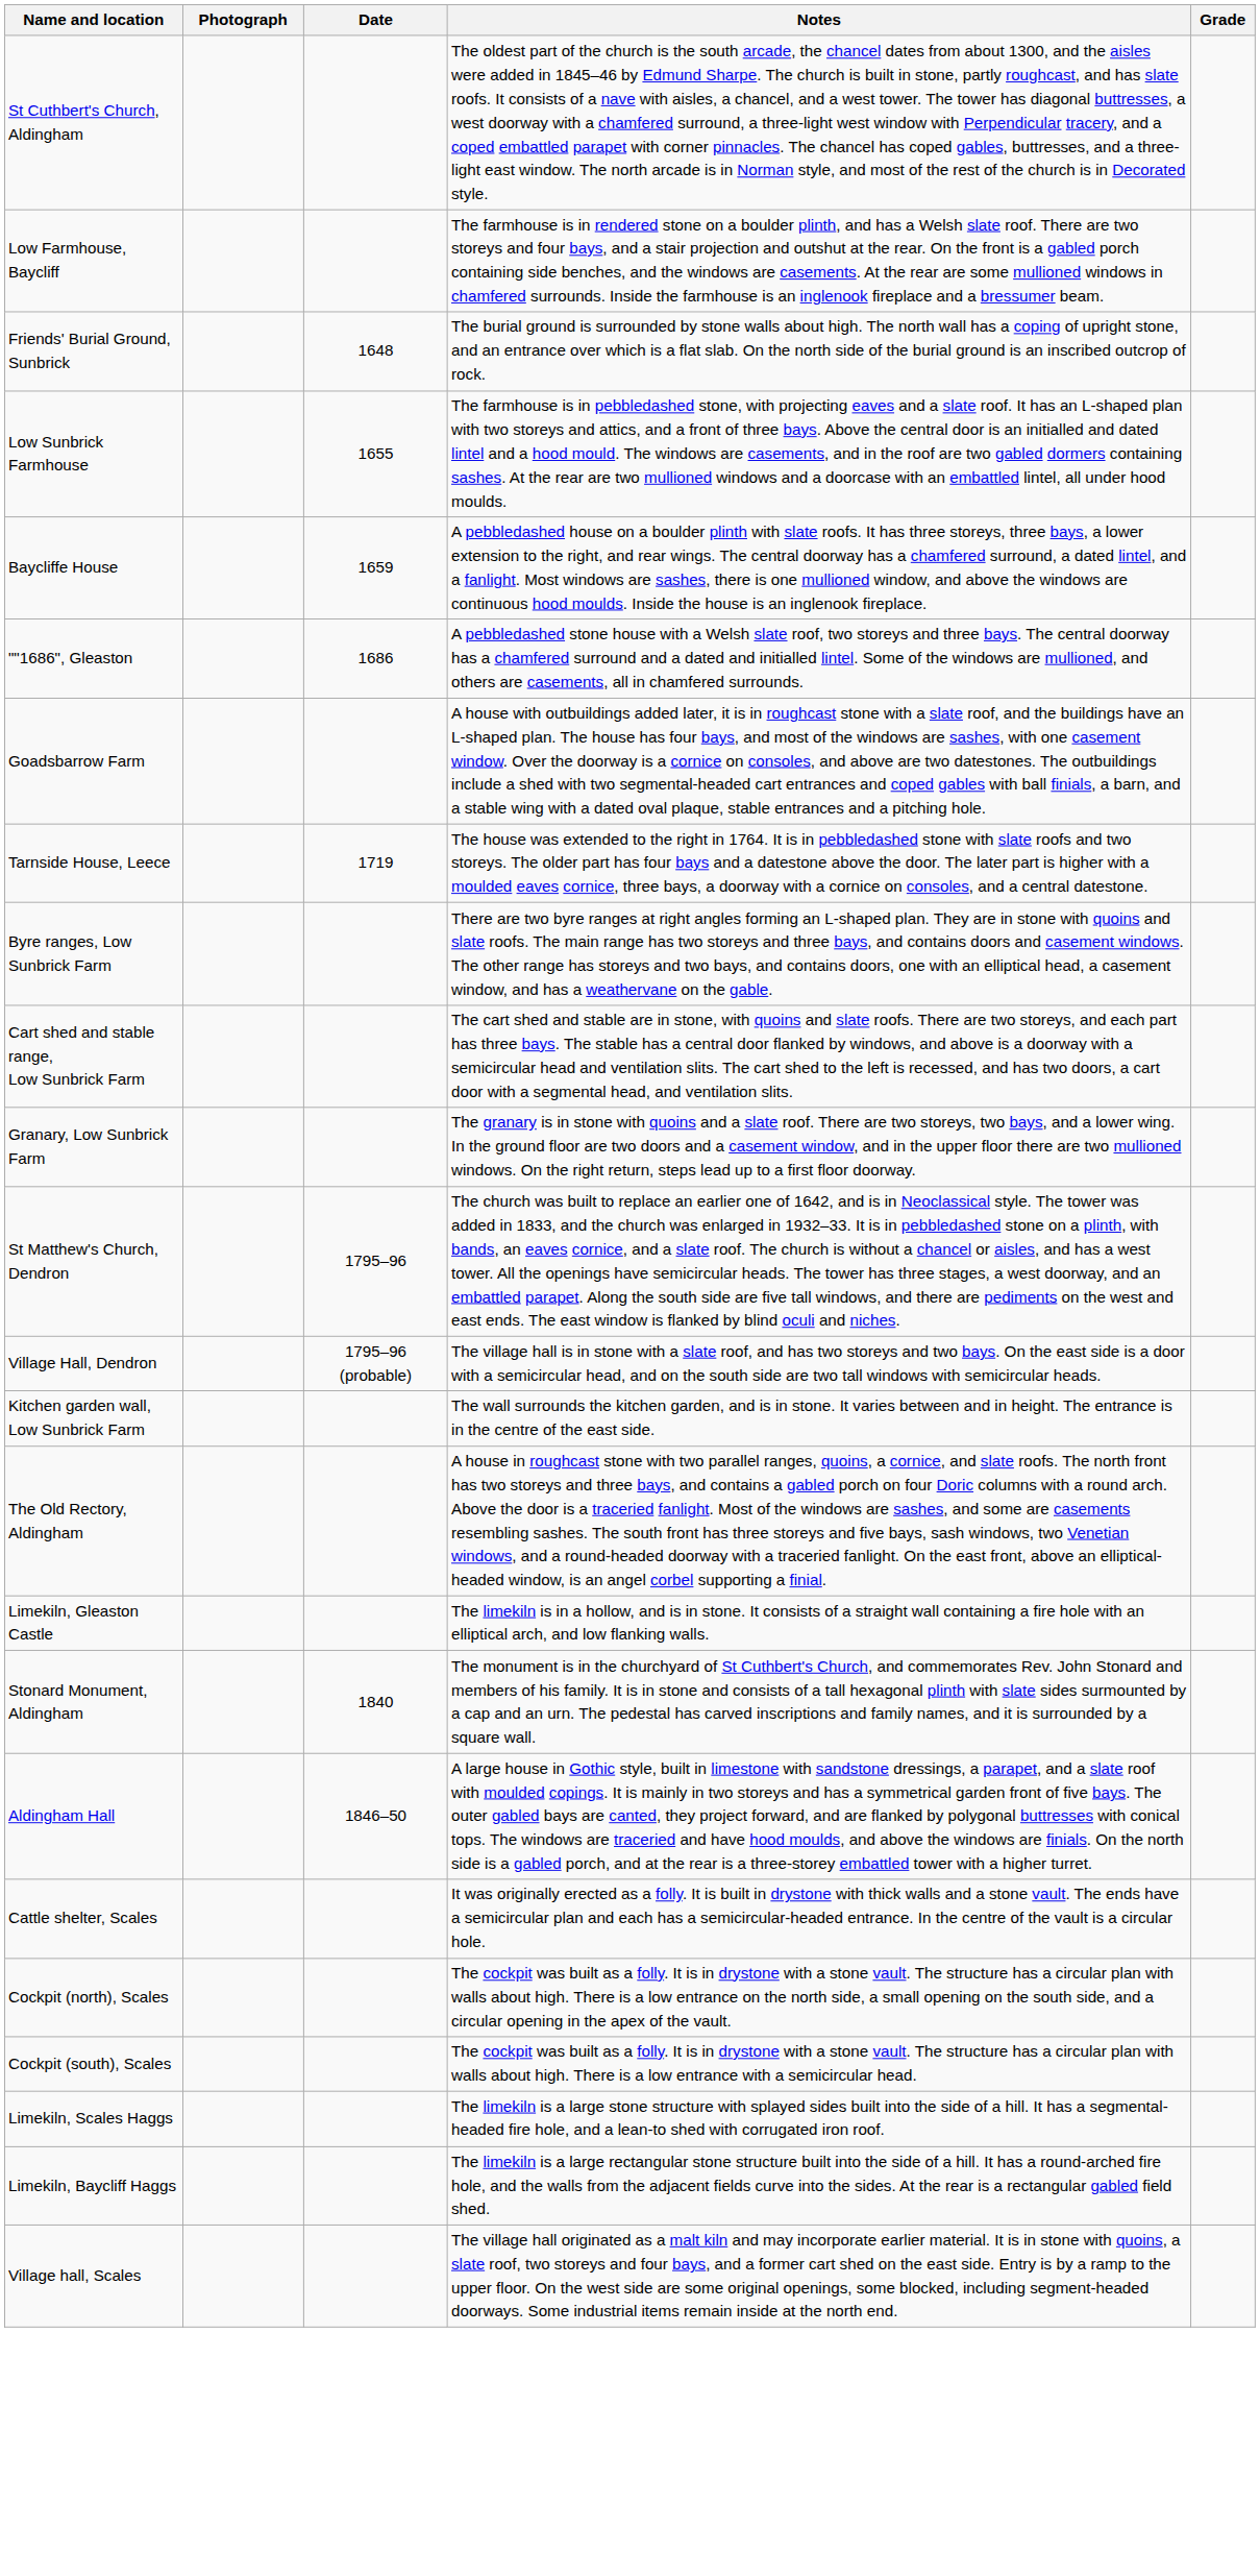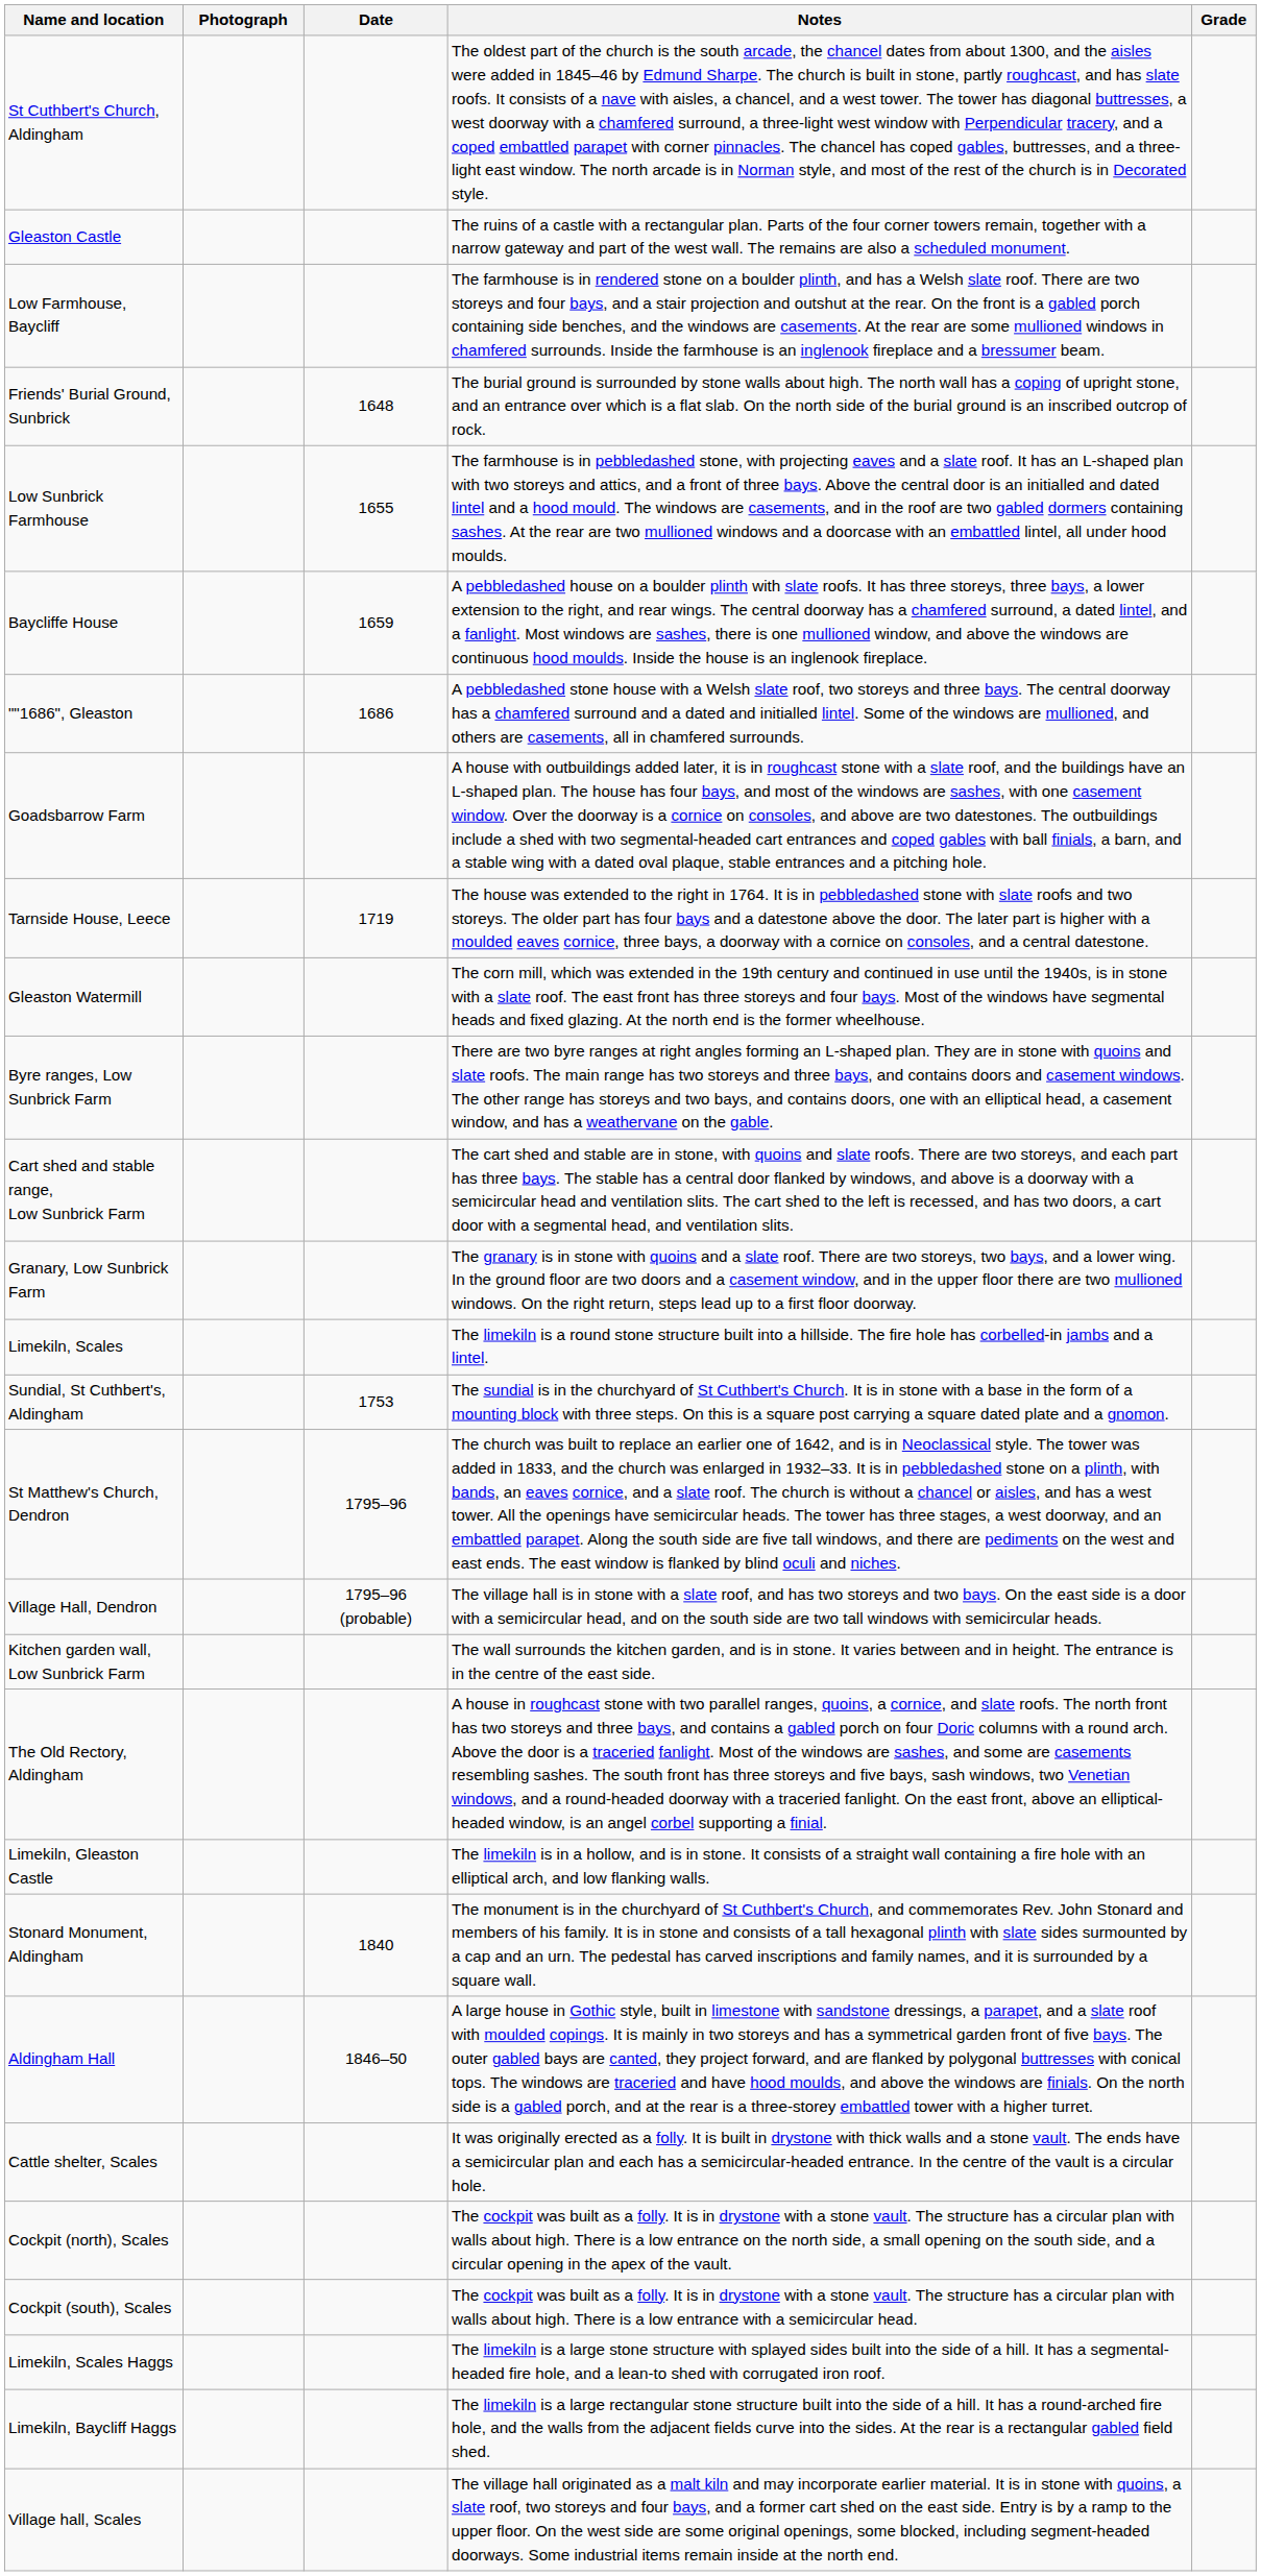+ row: Gleaston Castle | The ruins of a castle with a rectangular plan. Parts of the four corner towers remain, together with a narrow gateway and part of the west wall. The remains are also a scheduled monument.
+ row: Gleaston Watermill | The corn mill, which was extended in the 19th century and continued in use until the 1940s, is in stone with a slate roof. The east front has three storeys and four bays. Most of the windows have segmental heads and fixed glazing. At the north end is the former wheelhouse.
+ row: Limekiln, Scales | The limekiln is a round stone structure built into a hillside. The fire hole has corbelled-in jambs and a lintel.
+ row: Sundial, St Cuthbert's, Aldingham | 1753 | The sundial is in the churchyard of St Cuthbert's Church. It is in stone with a base in the form of a mounting block with three steps. On this is a square post carrying a square dated plate and a gnomon.
